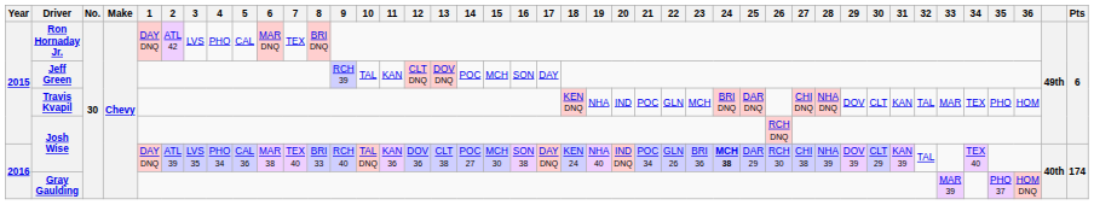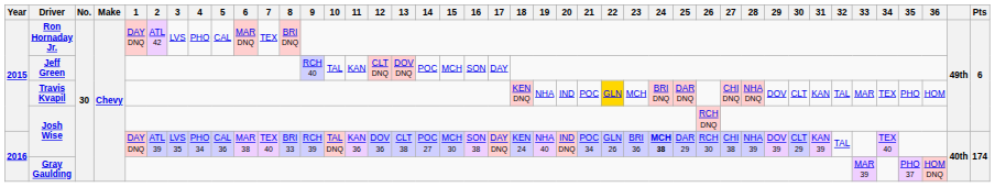Jeff Green | 9: RCH 39 -> RCH 40
Travis Kvapil | 22: no background -> gold background
2016 / Josh Wise | 9: RCH 40 -> RCH 39
